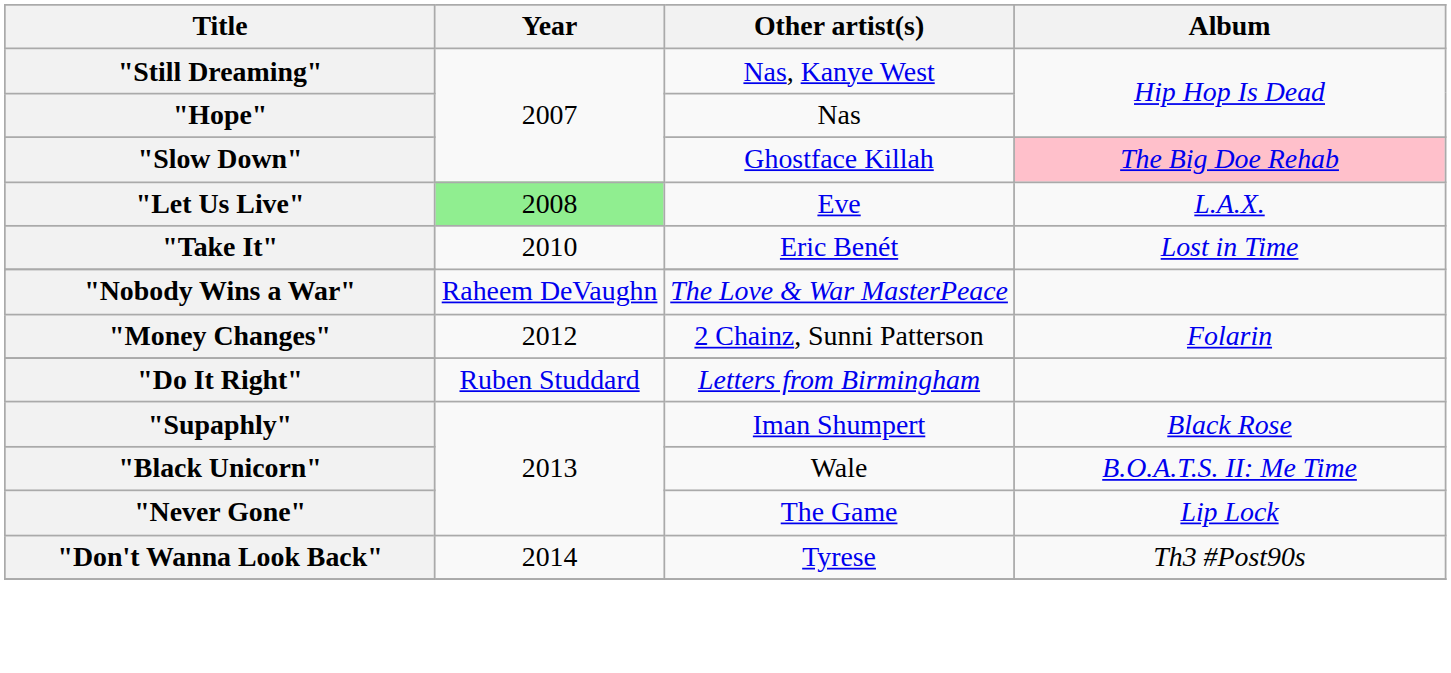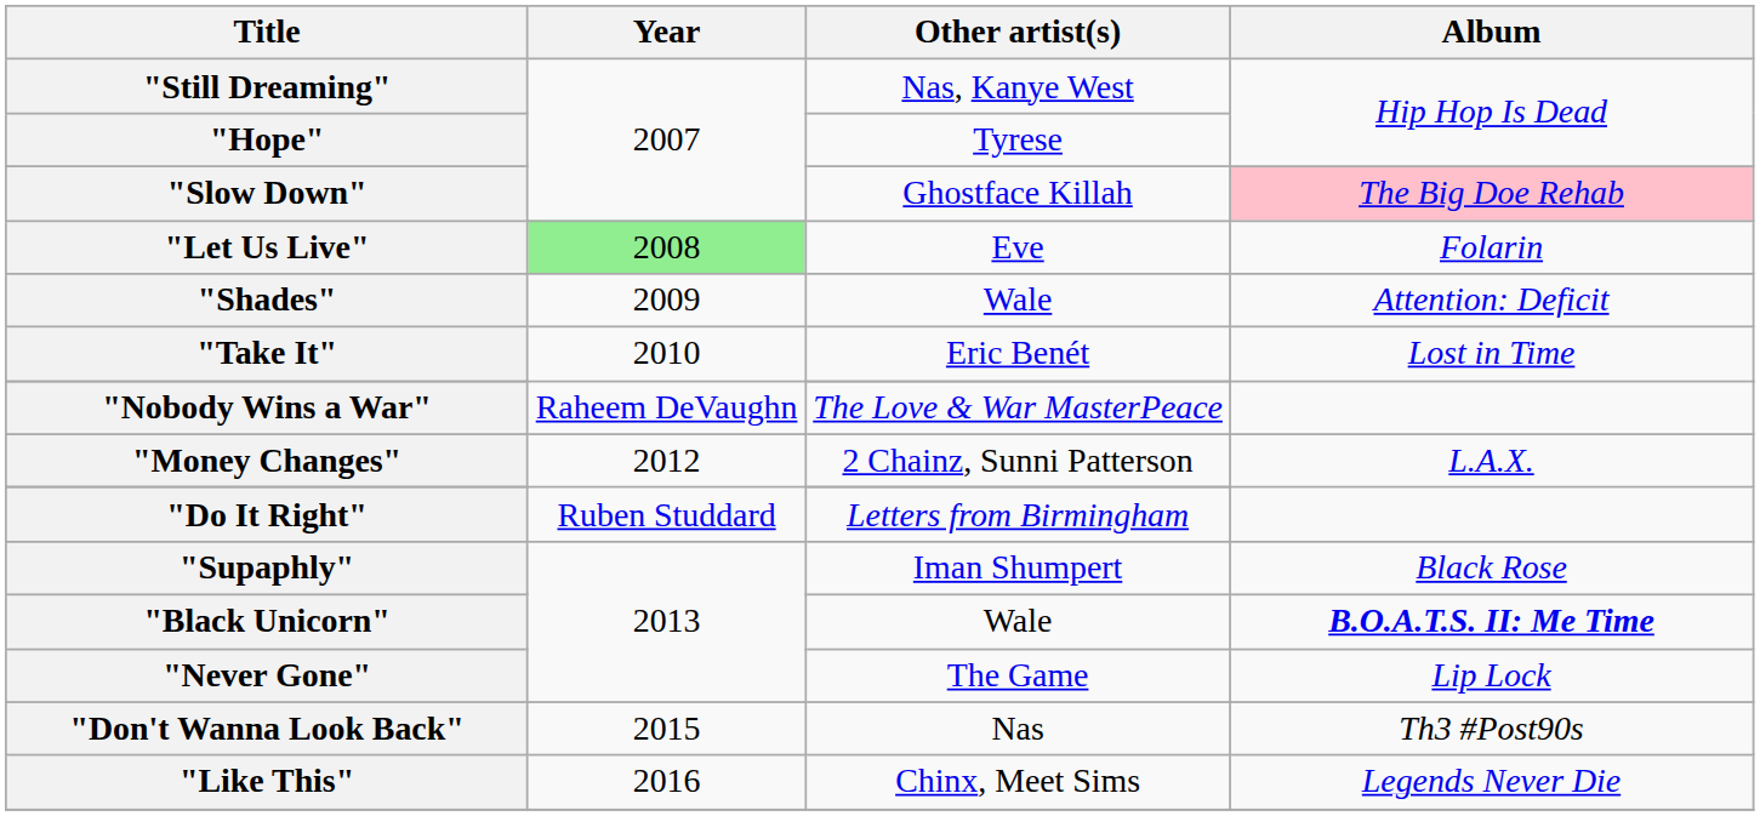"Hope" | Other artist(s): Nas -> Tyrese
"Let Us Live" | Album: L.A.X. -> Folarin
+ row: "Shades" | 2009 | Wale | Attention: Deficit
"Money Changes" | Album: Folarin -> L.A.X.
"Black Unicorn" | Album: normal -> bold
"Don't Wanna Look Back" | Year: 2014 -> 2015
"Don't Wanna Look Back" | Other artist(s): Tyrese -> Nas
+ row: "Like This" | 2016 | Chinx, Meet Sims | Legends Never Die
